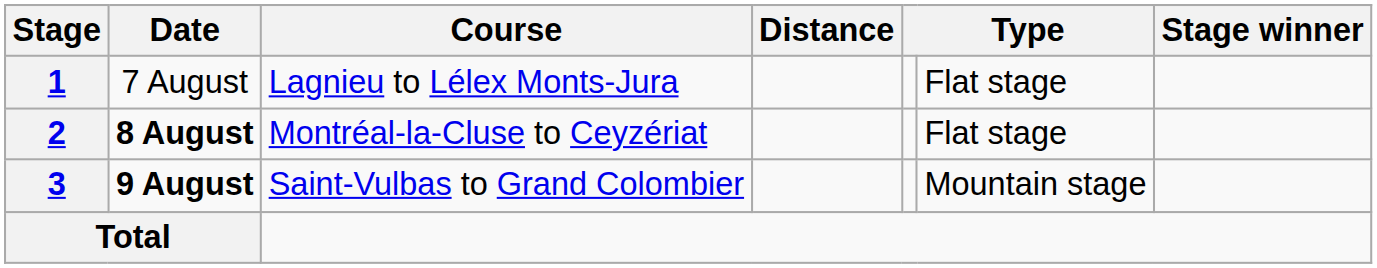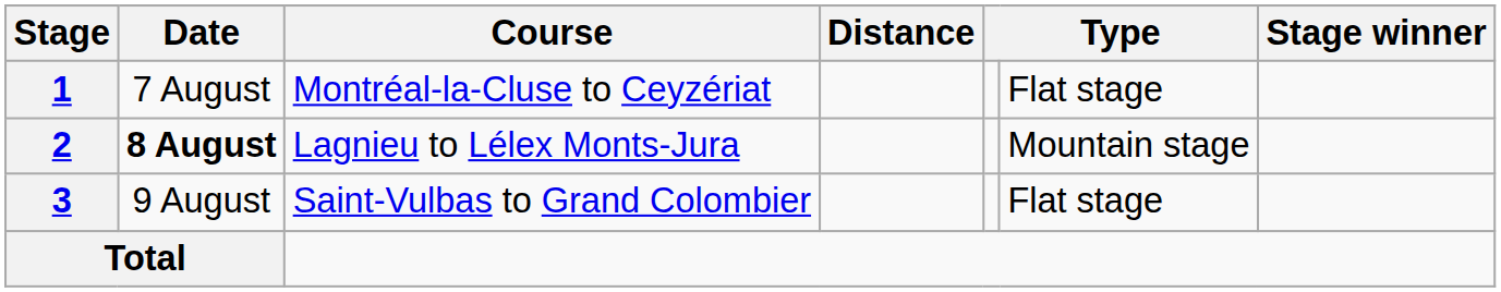1 | Course: Lagnieu to Lélex Monts-Jura -> Montréal-la-Cluse to Ceyzériat
2 | Course: Montréal-la-Cluse to Ceyzériat -> Lagnieu to Lélex Monts-Jura
2 | column 6: Flat stage -> Mountain stage
3 | Date: bold -> normal
3 | column 6: Mountain stage -> Flat stage
